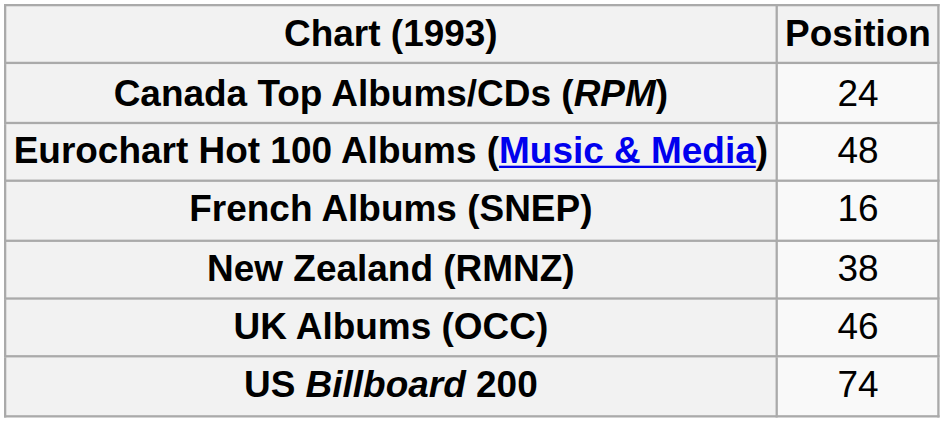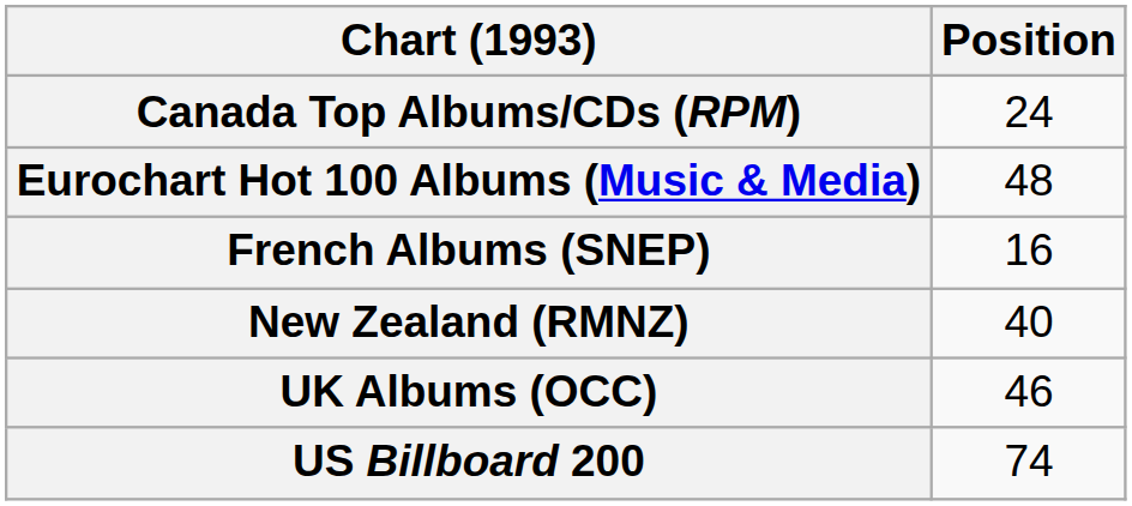New Zealand (RMNZ) | Position: 38 -> 40
